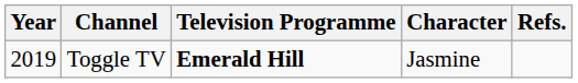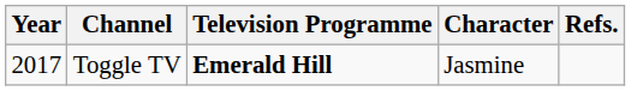Toggle TV | Year: 2019 -> 2017
